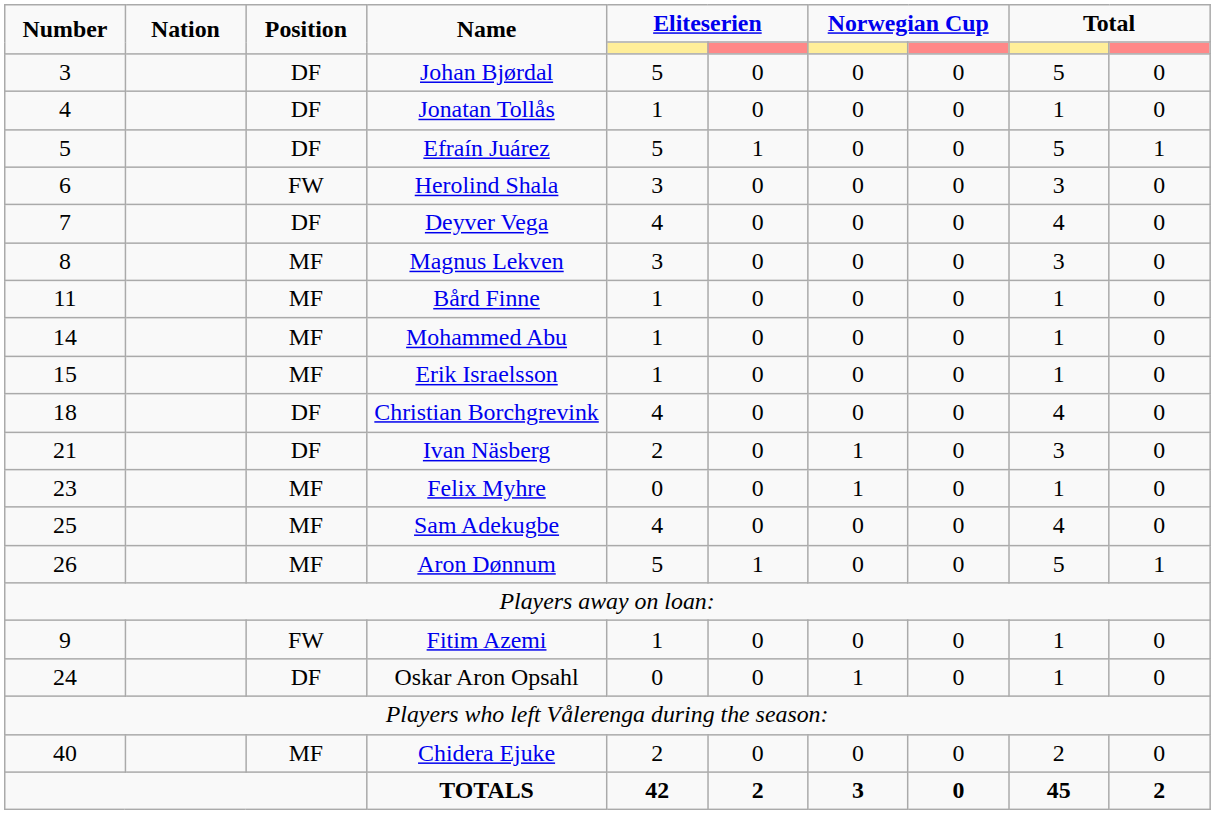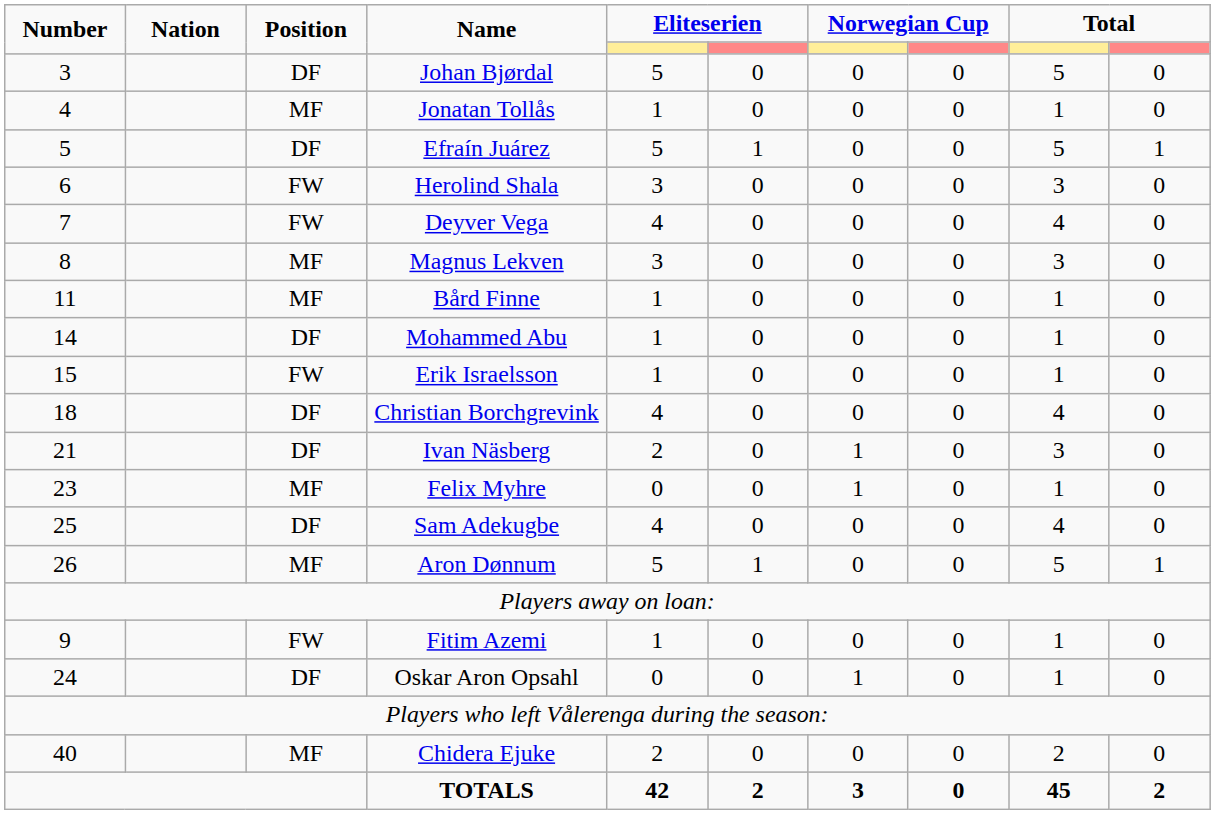Jonatan Tollås | Position: DF -> MF
Deyver Vega | Position: DF -> FW
Mohammed Abu | Position: MF -> DF
Erik Israelsson | Position: MF -> FW
Sam Adekugbe | Position: MF -> DF
